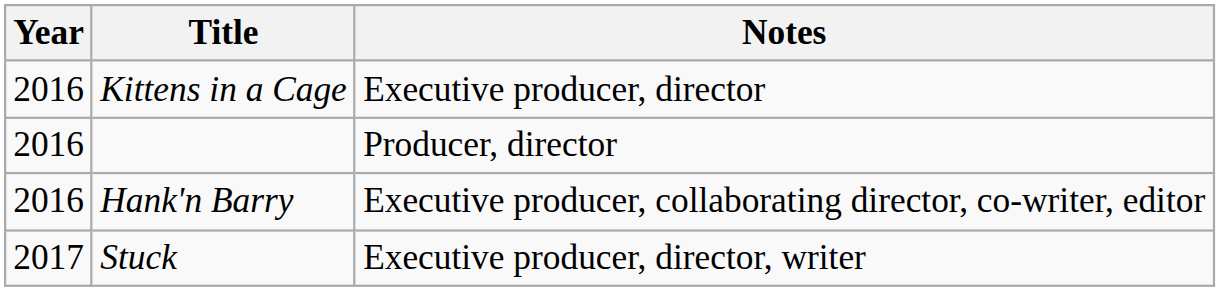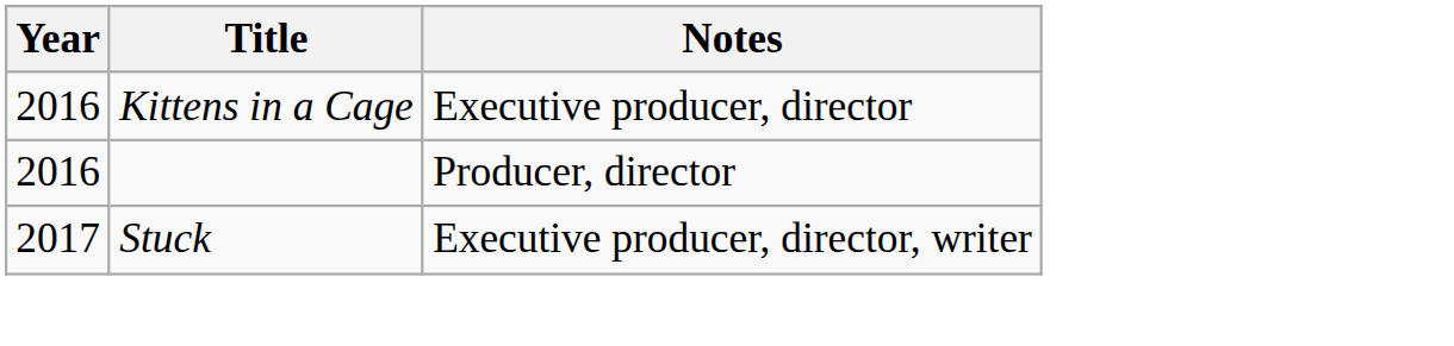- row: 2016 | Hank'n Barry | Executive producer, collaborating director, co-writer, editor
